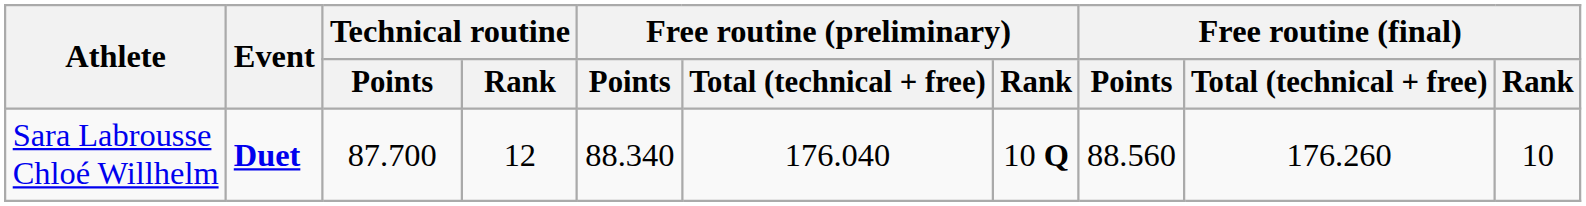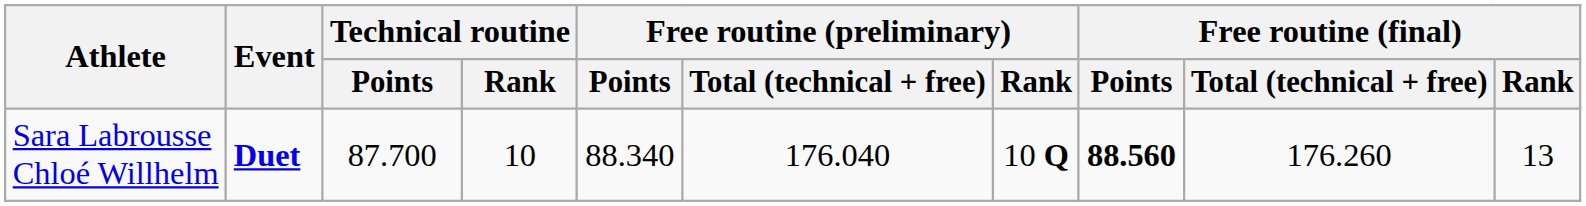Sara Labrousse Chloé Willhelm | Technical routine / Rank: 12 -> 10
Sara Labrousse Chloé Willhelm | Free routine (final) / Points: normal -> bold
Sara Labrousse Chloé Willhelm | Free routine (final) / Rank: 10 -> 13
